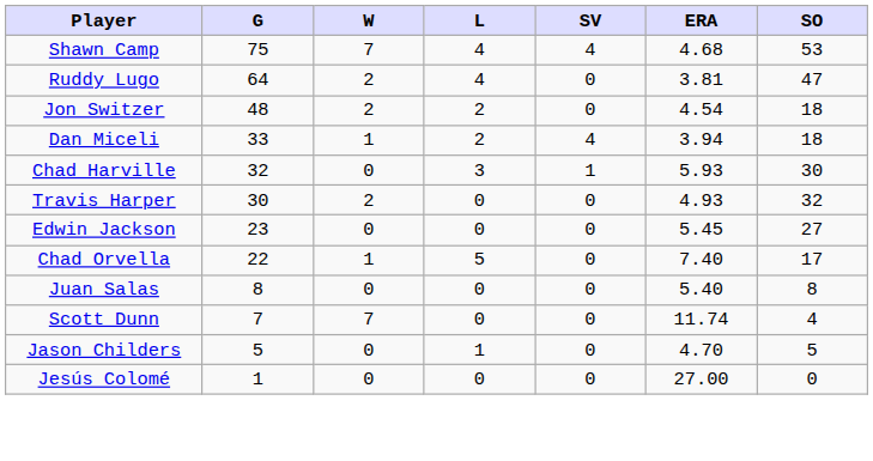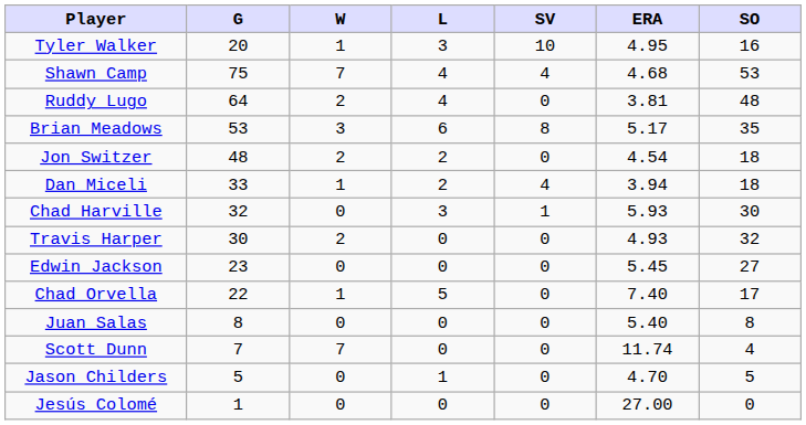+ row: Tyler Walker | 20 | 1 | 3 | 10 | 4.95 | 16
Ruddy Lugo | SO: 47 -> 48
+ row: Brian Meadows | 53 | 3 | 6 | 8 | 5.17 | 35
